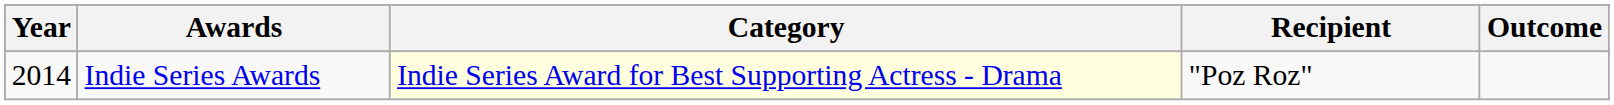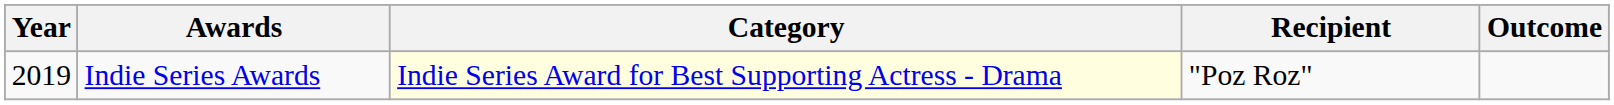Indie Series Awards | Year: 2014 -> 2019
